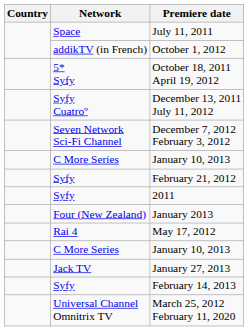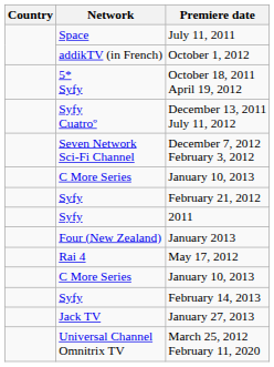rows swapped: January 27, 2013 <-> February 14, 2013
